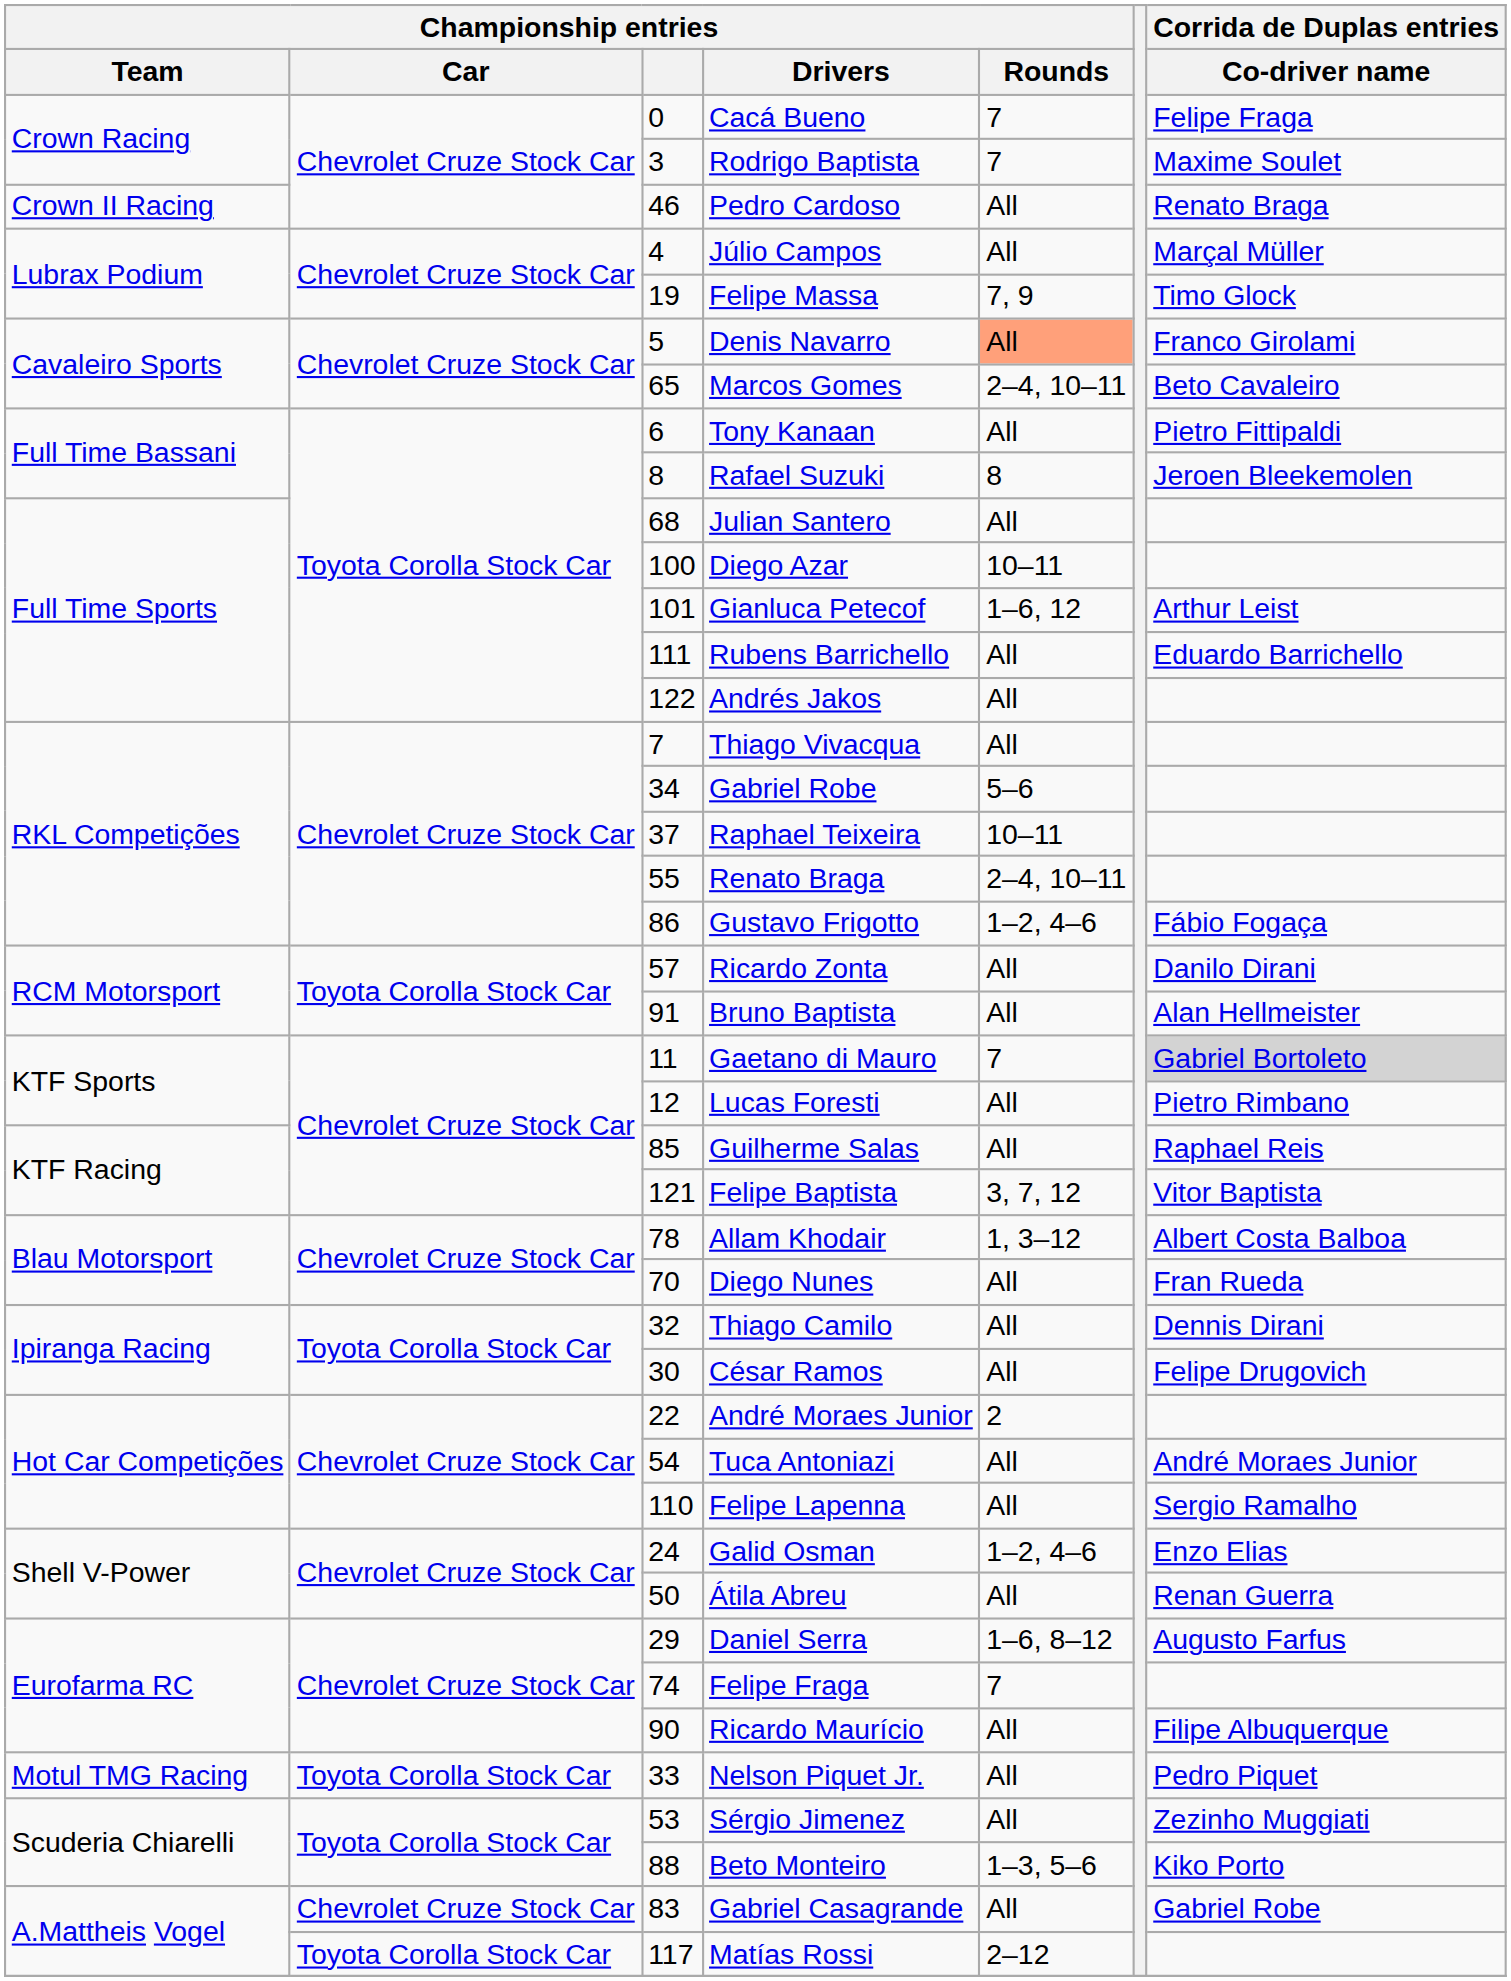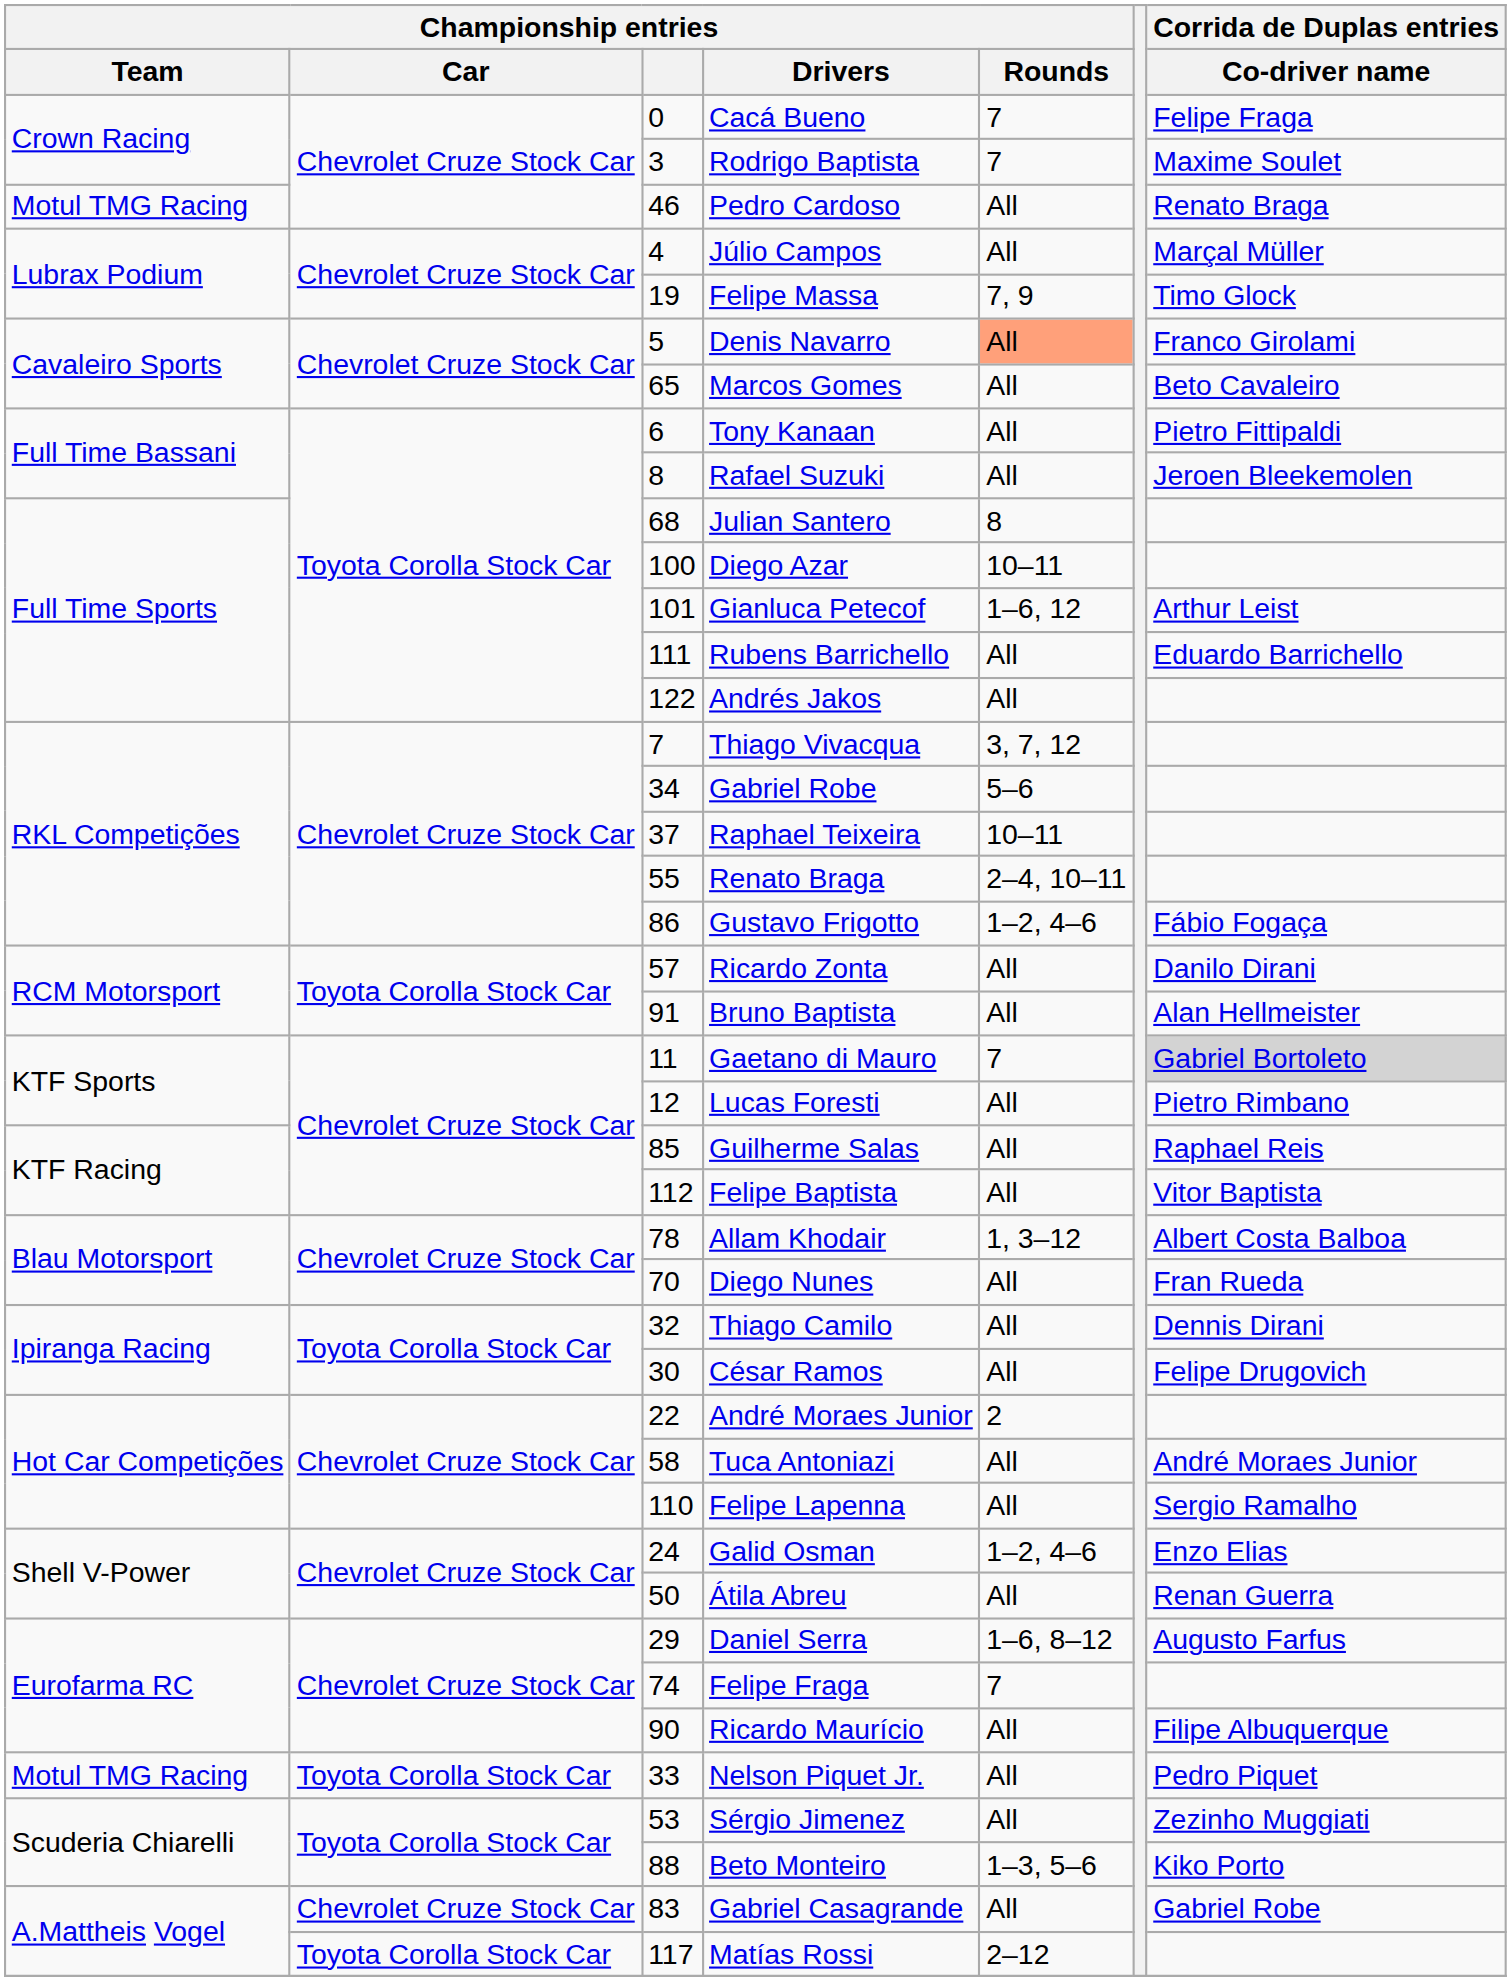Pedro Cardoso | Championship entries / Team: Crown II Racing -> Motul TMG Racing
Marcos Gomes | Championship entries / Rounds: 2–4, 10–11 -> All
Rafael Suzuki | Championship entries / Rounds: 8 -> All
Julian Santero | Championship entries / Rounds: All -> 8
Thiago Vivacqua | Championship entries / Rounds: All -> 3, 7, 12
Felipe Baptista | Championship entries: 121 -> 112
Felipe Baptista | Championship entries / Rounds: 3, 7, 12 -> All
Tuca Antoniazi | Championship entries: 54 -> 58
